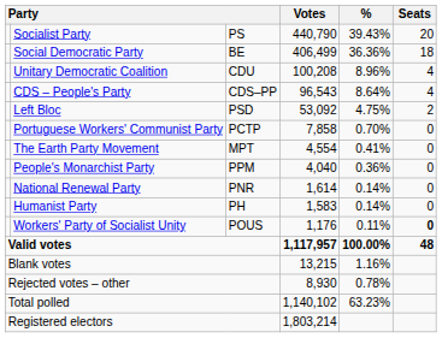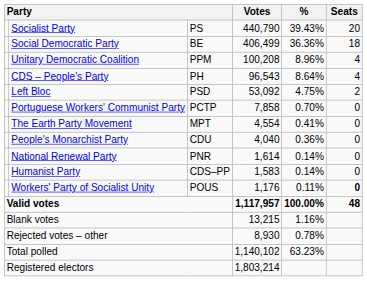Unitary Democratic Coalition | column 3: CDU -> PPM
CDS – People's Party | column 3: CDS–PP -> PH
People's Monarchist Party | column 3: PPM -> CDU
Humanist Party | column 3: PH -> CDS–PP
